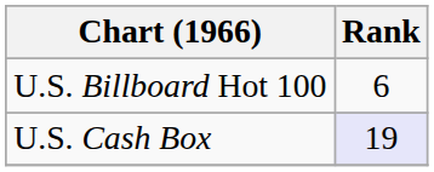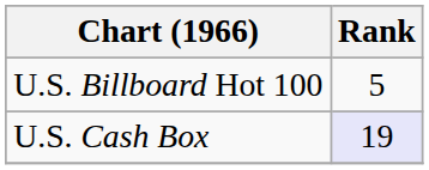U.S. Billboard Hot 100 | Rank: 6 -> 5
